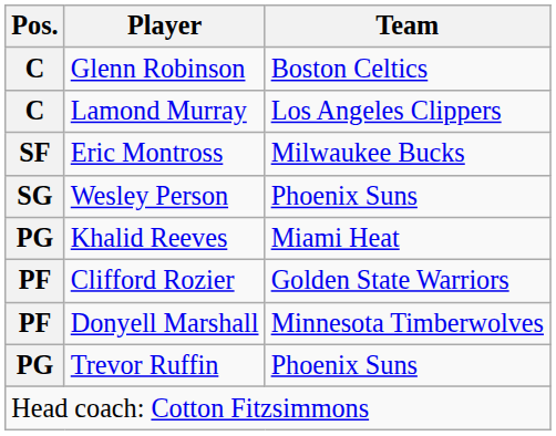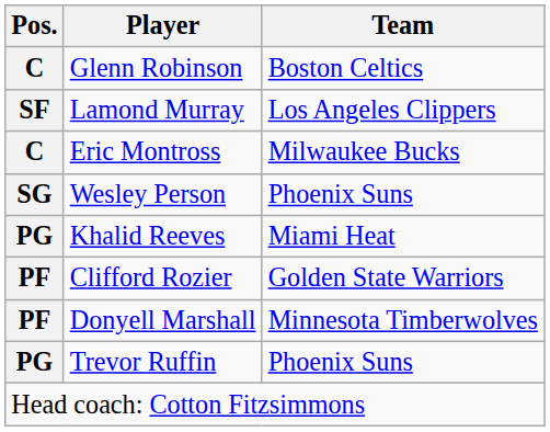Lamond Murray | Pos.: C -> SF
Eric Montross | Pos.: SF -> C
